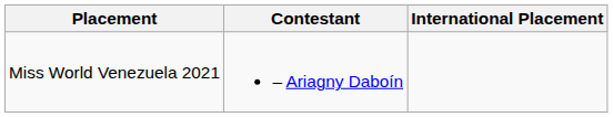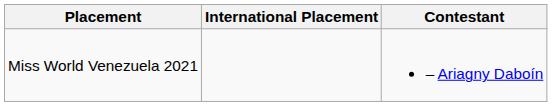columns swapped: Contestant <-> International Placement
